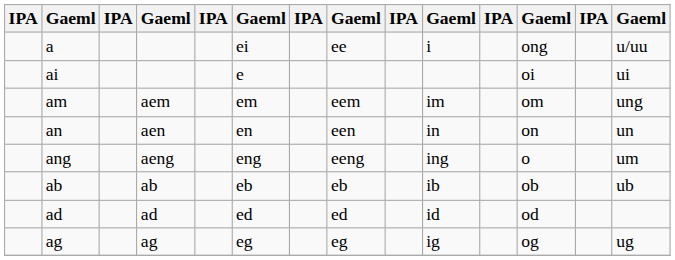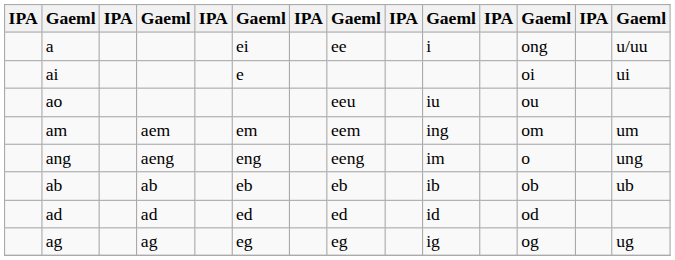+ row: ao | eeu | iu | ou
am | column 10: im -> ing
am | column 14: ung -> um
- row: an | aen | en | een | in | on | un
ang | column 10: ing -> im
ang | column 14: um -> ung
